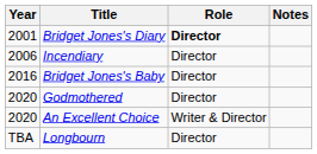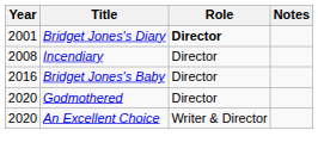Incendiary | Year: 2006 -> 2008
- row: TBA | Longbourn | Director
